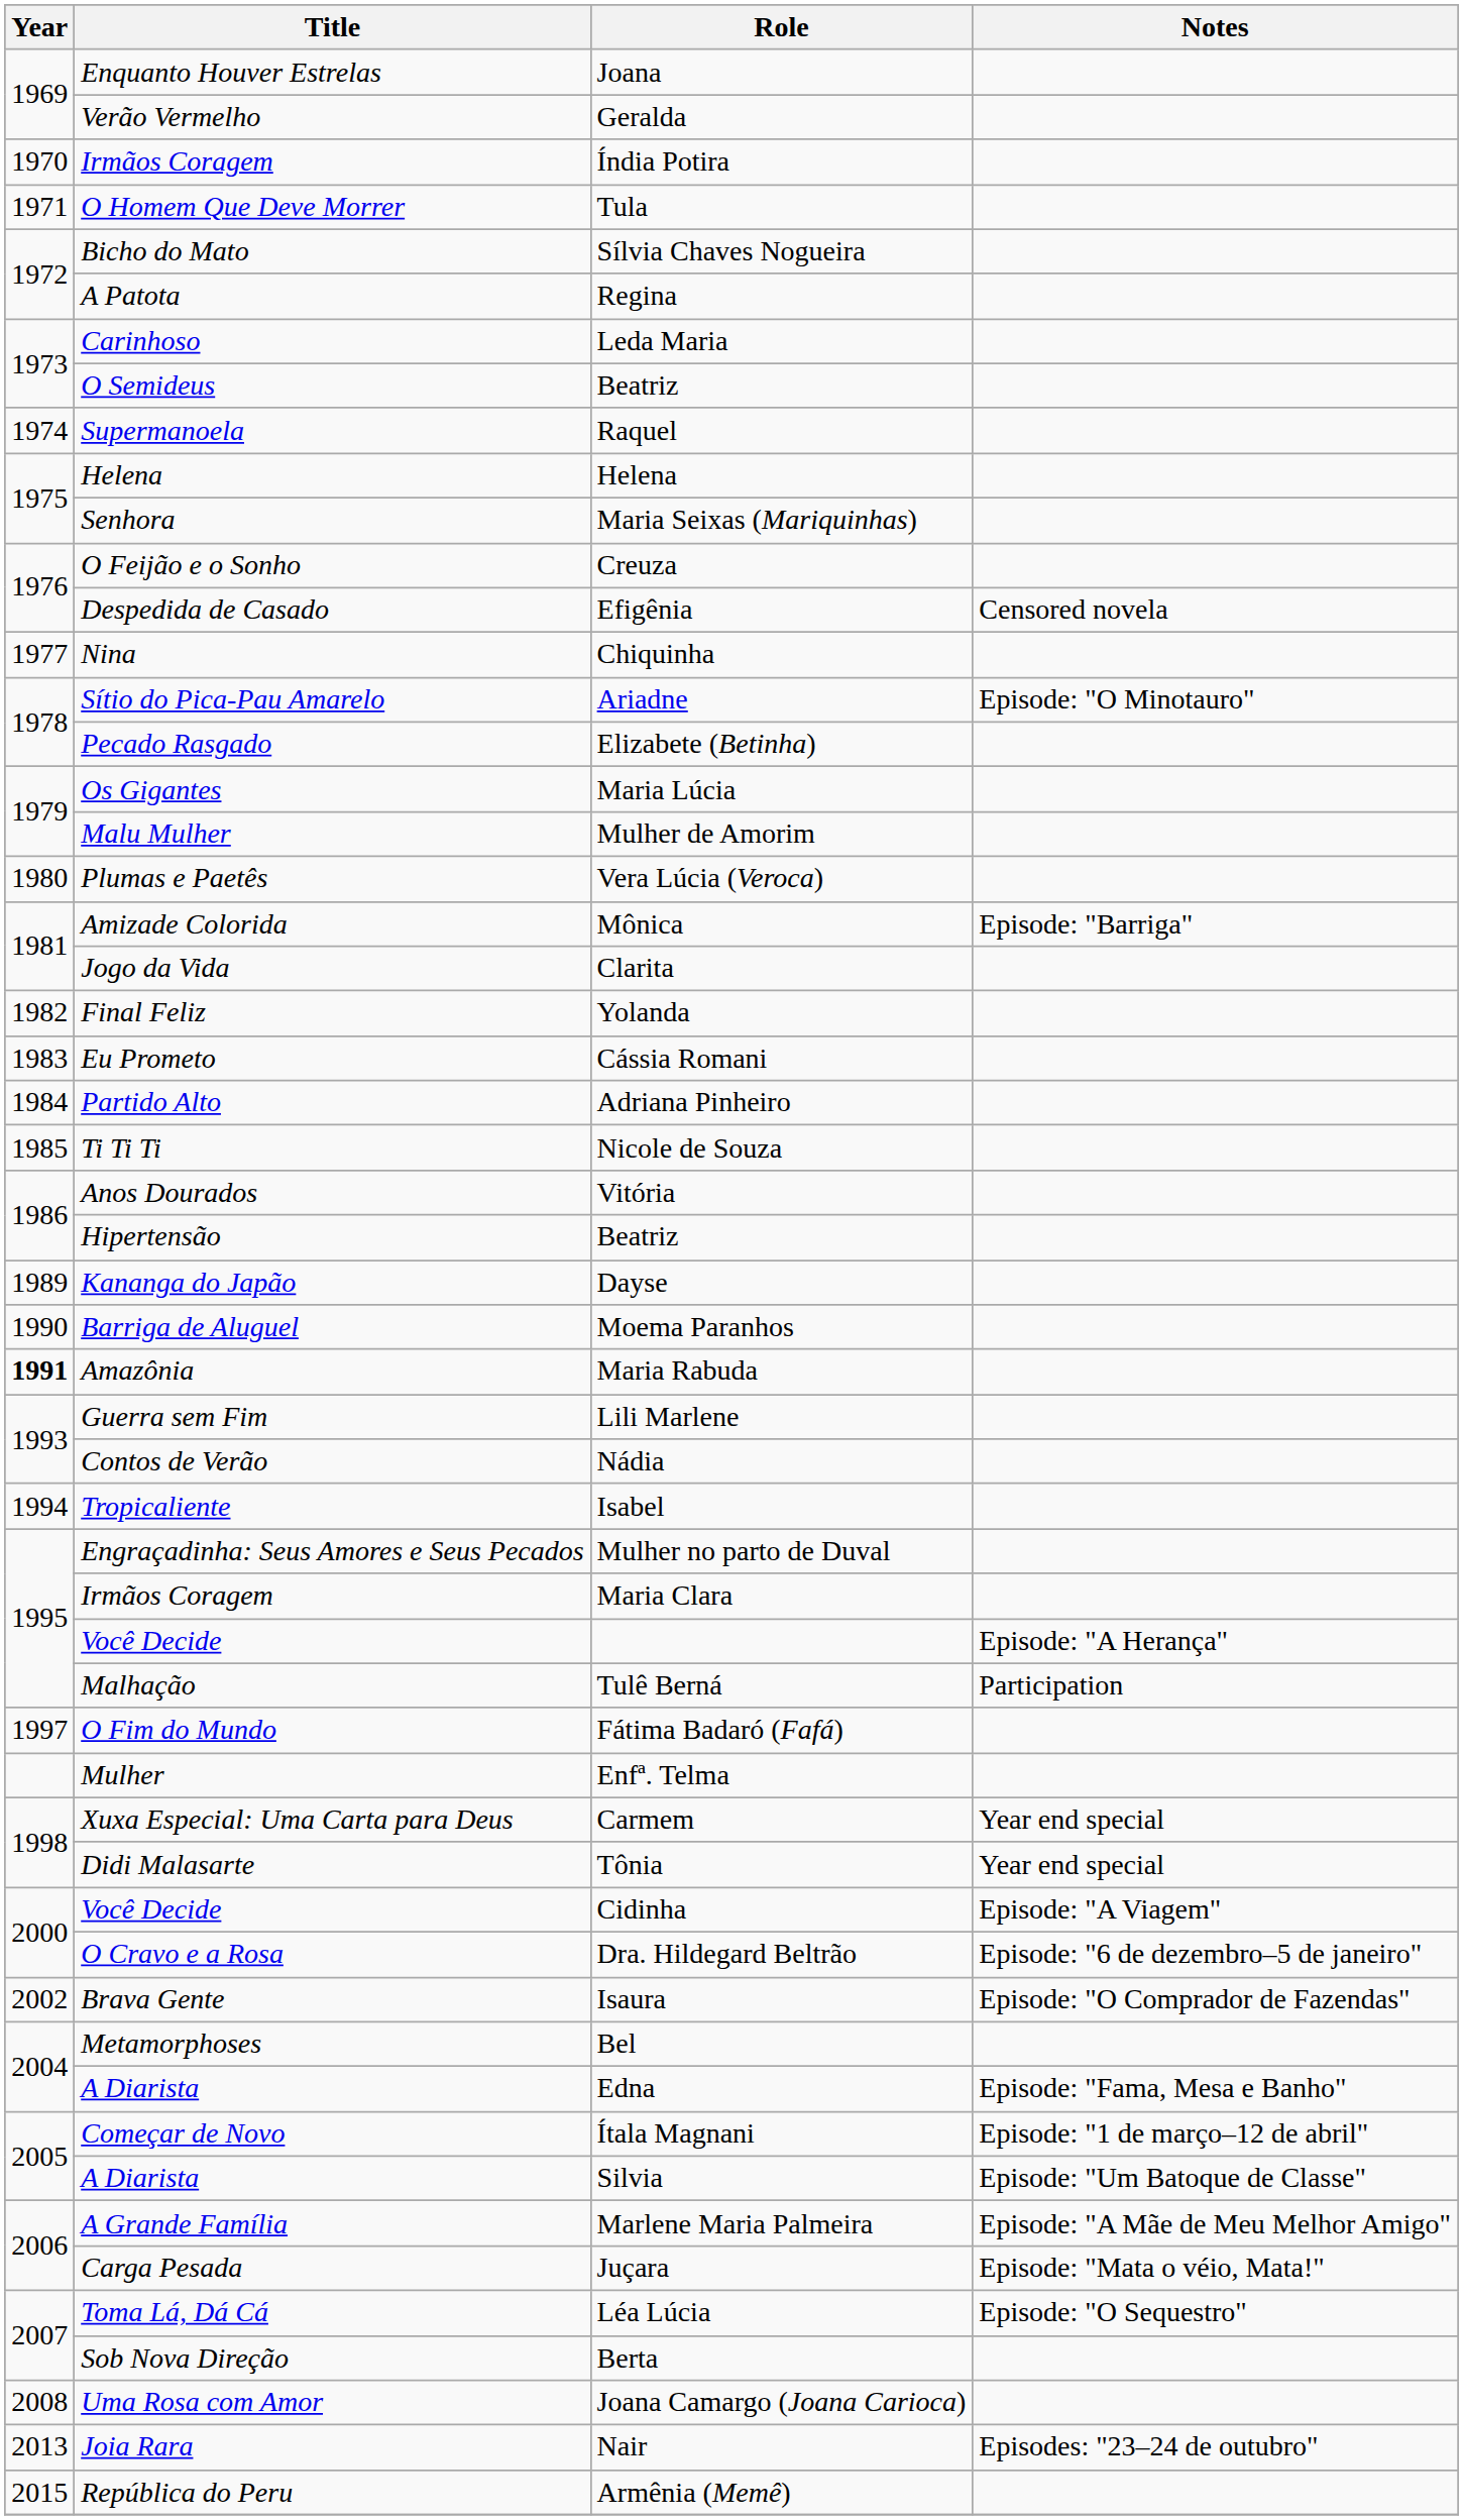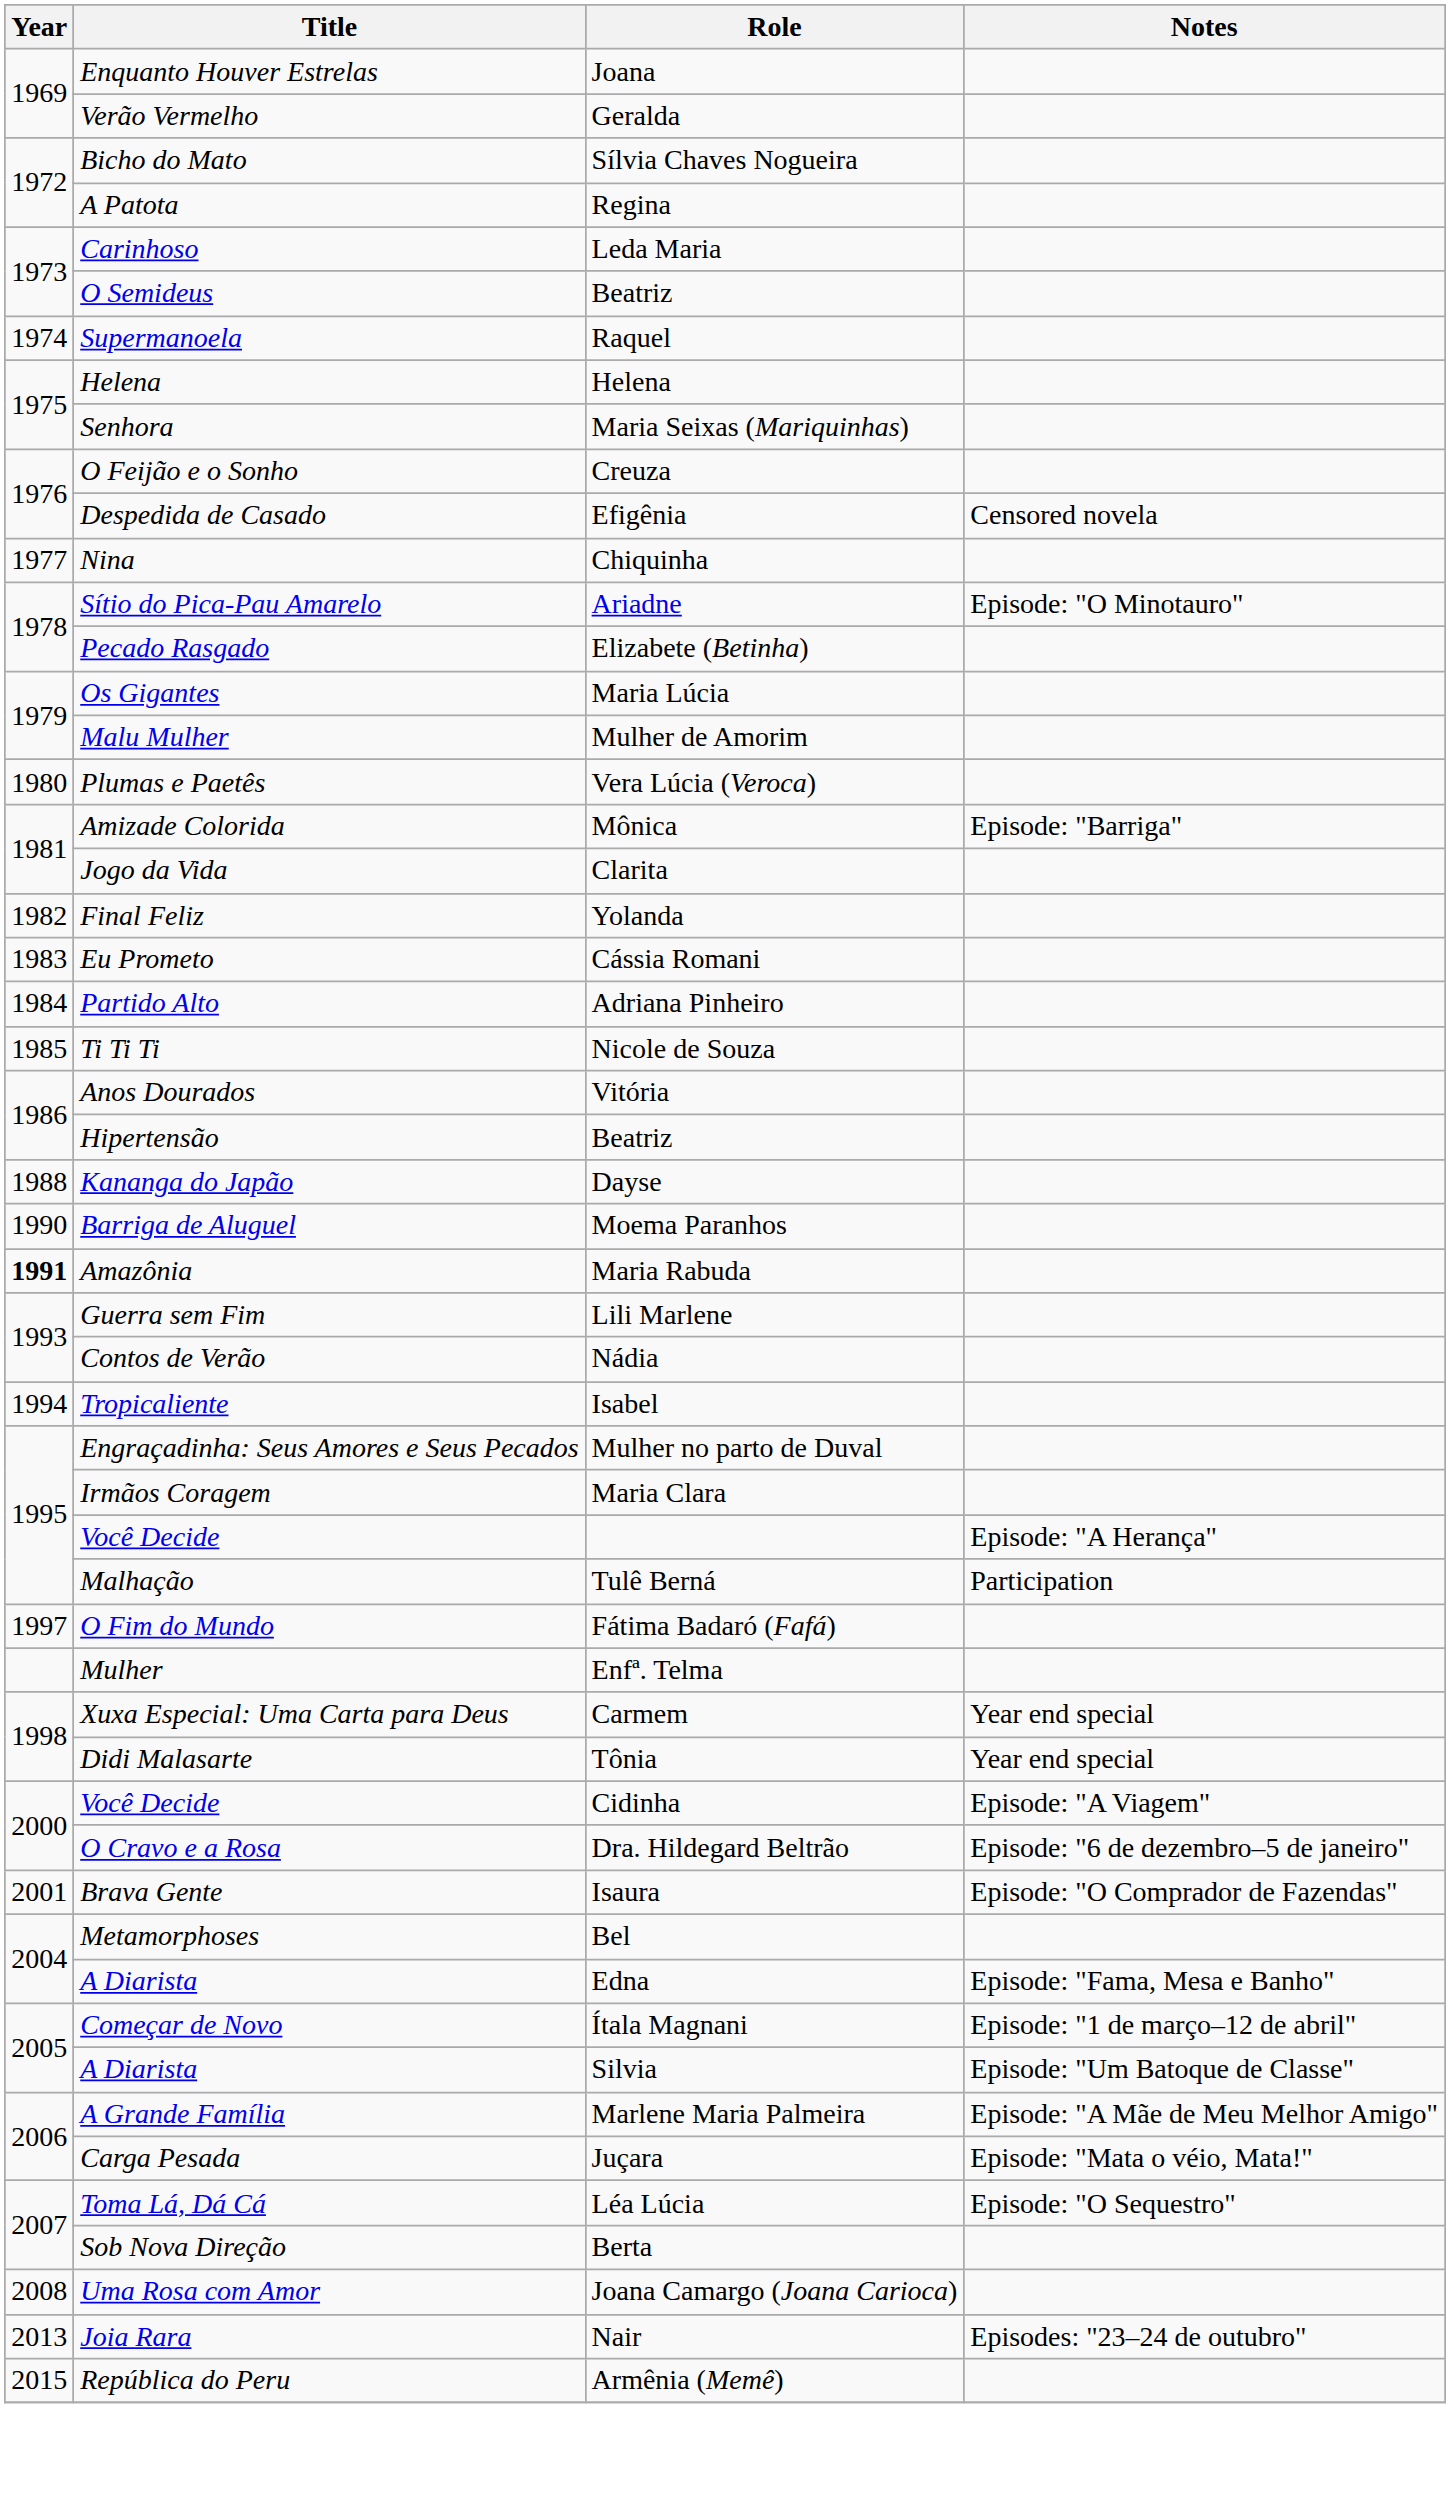- row: 1970 | Irmãos Coragem | Índia Potira
- row: 1971 | O Homem Que Deve Morrer | Tula
Dayse | Year: 1989 -> 1988
Isaura | Year: 2002 -> 2001
